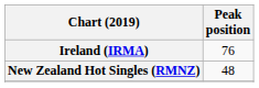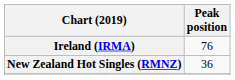New Zealand Hot Singles (RMNZ) | Peak position: 48 -> 36
